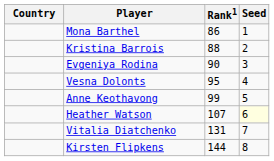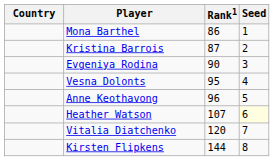Kristina Barrois | Rank1: 88 -> 87
Anne Keothavong | Rank1: 99 -> 96
Vitalia Diatchenko | Rank1: 131 -> 120
